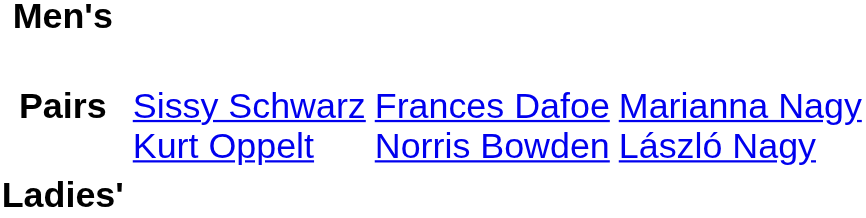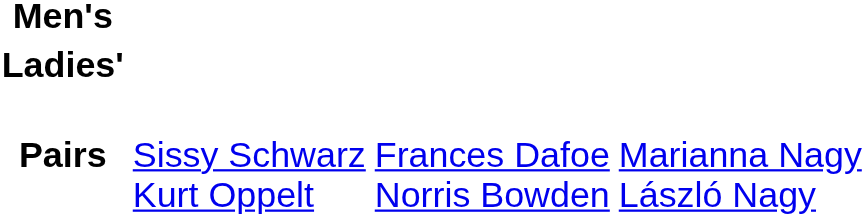rows swapped: Ladies' <-> Pairs
